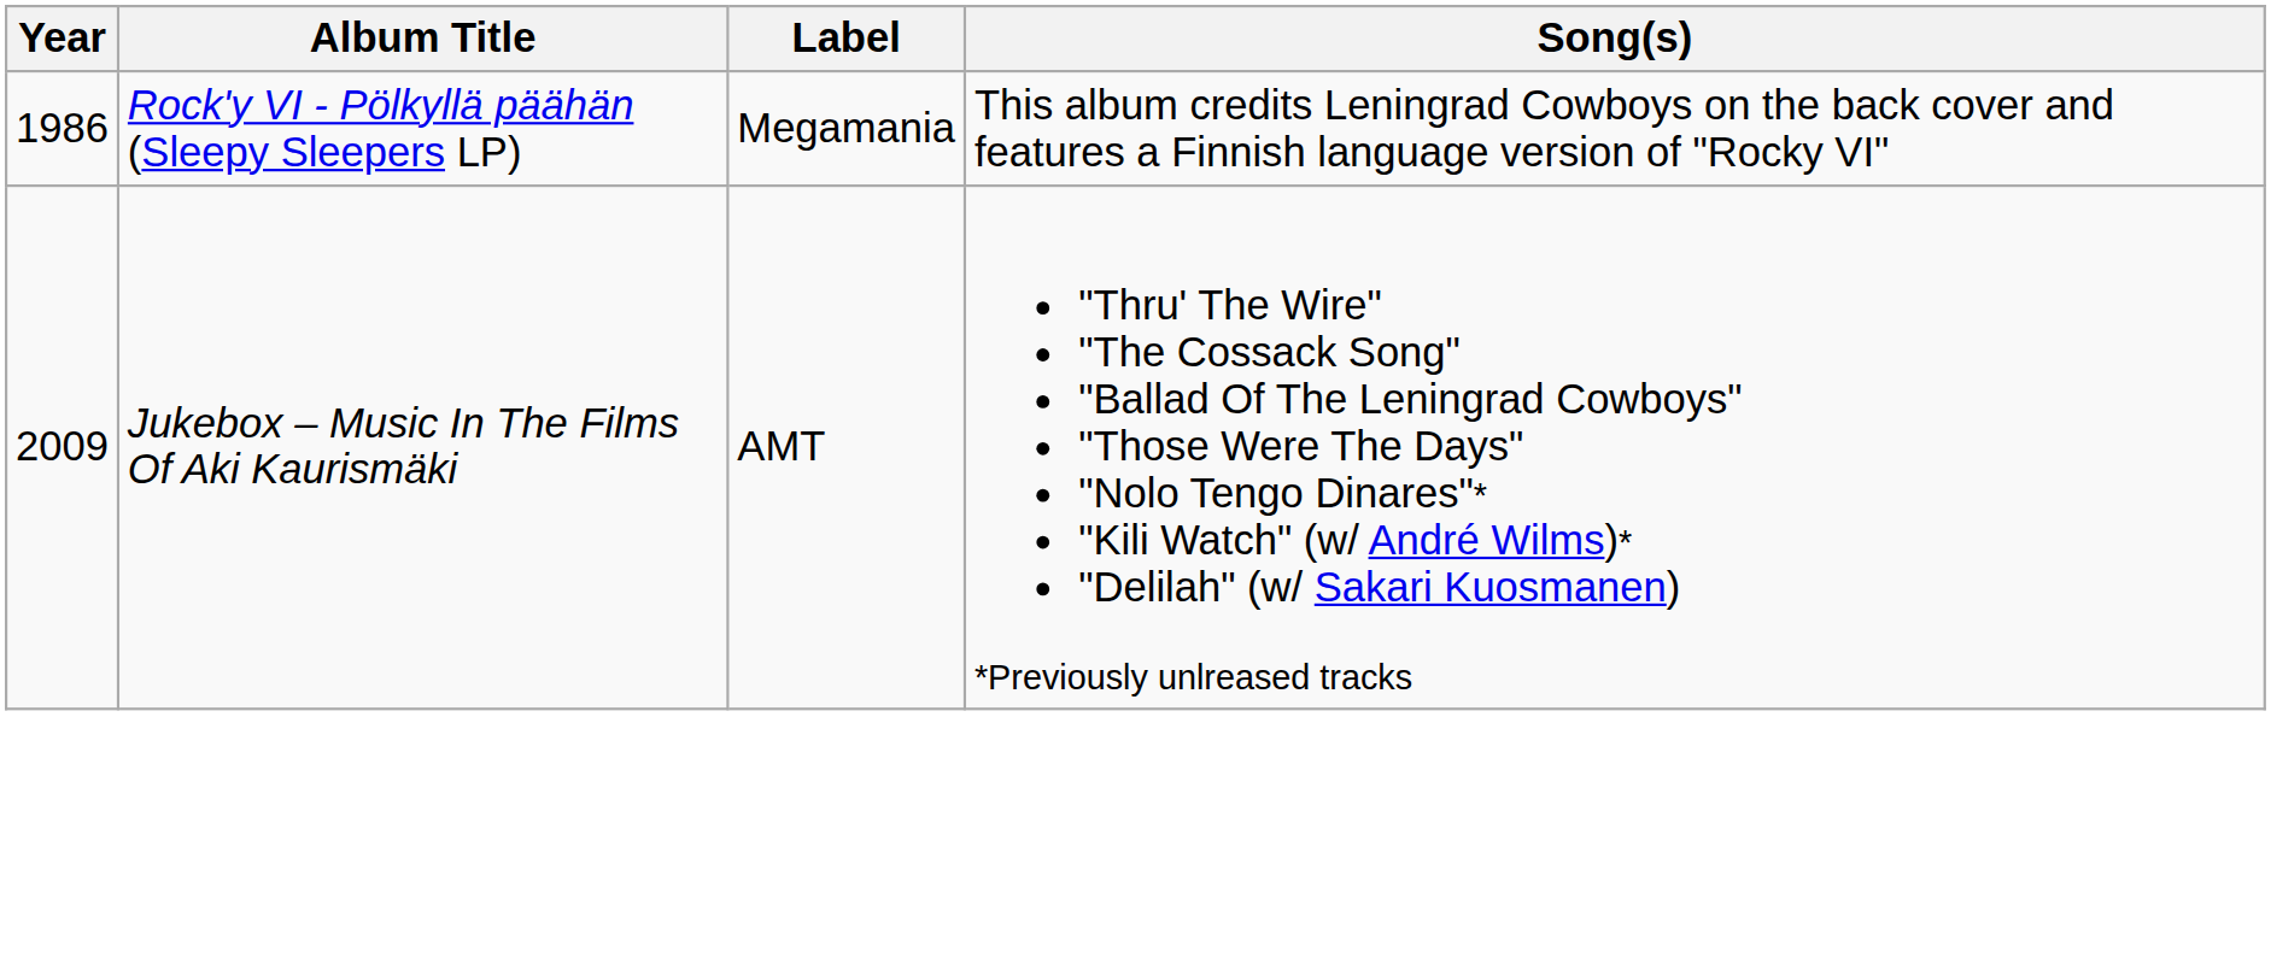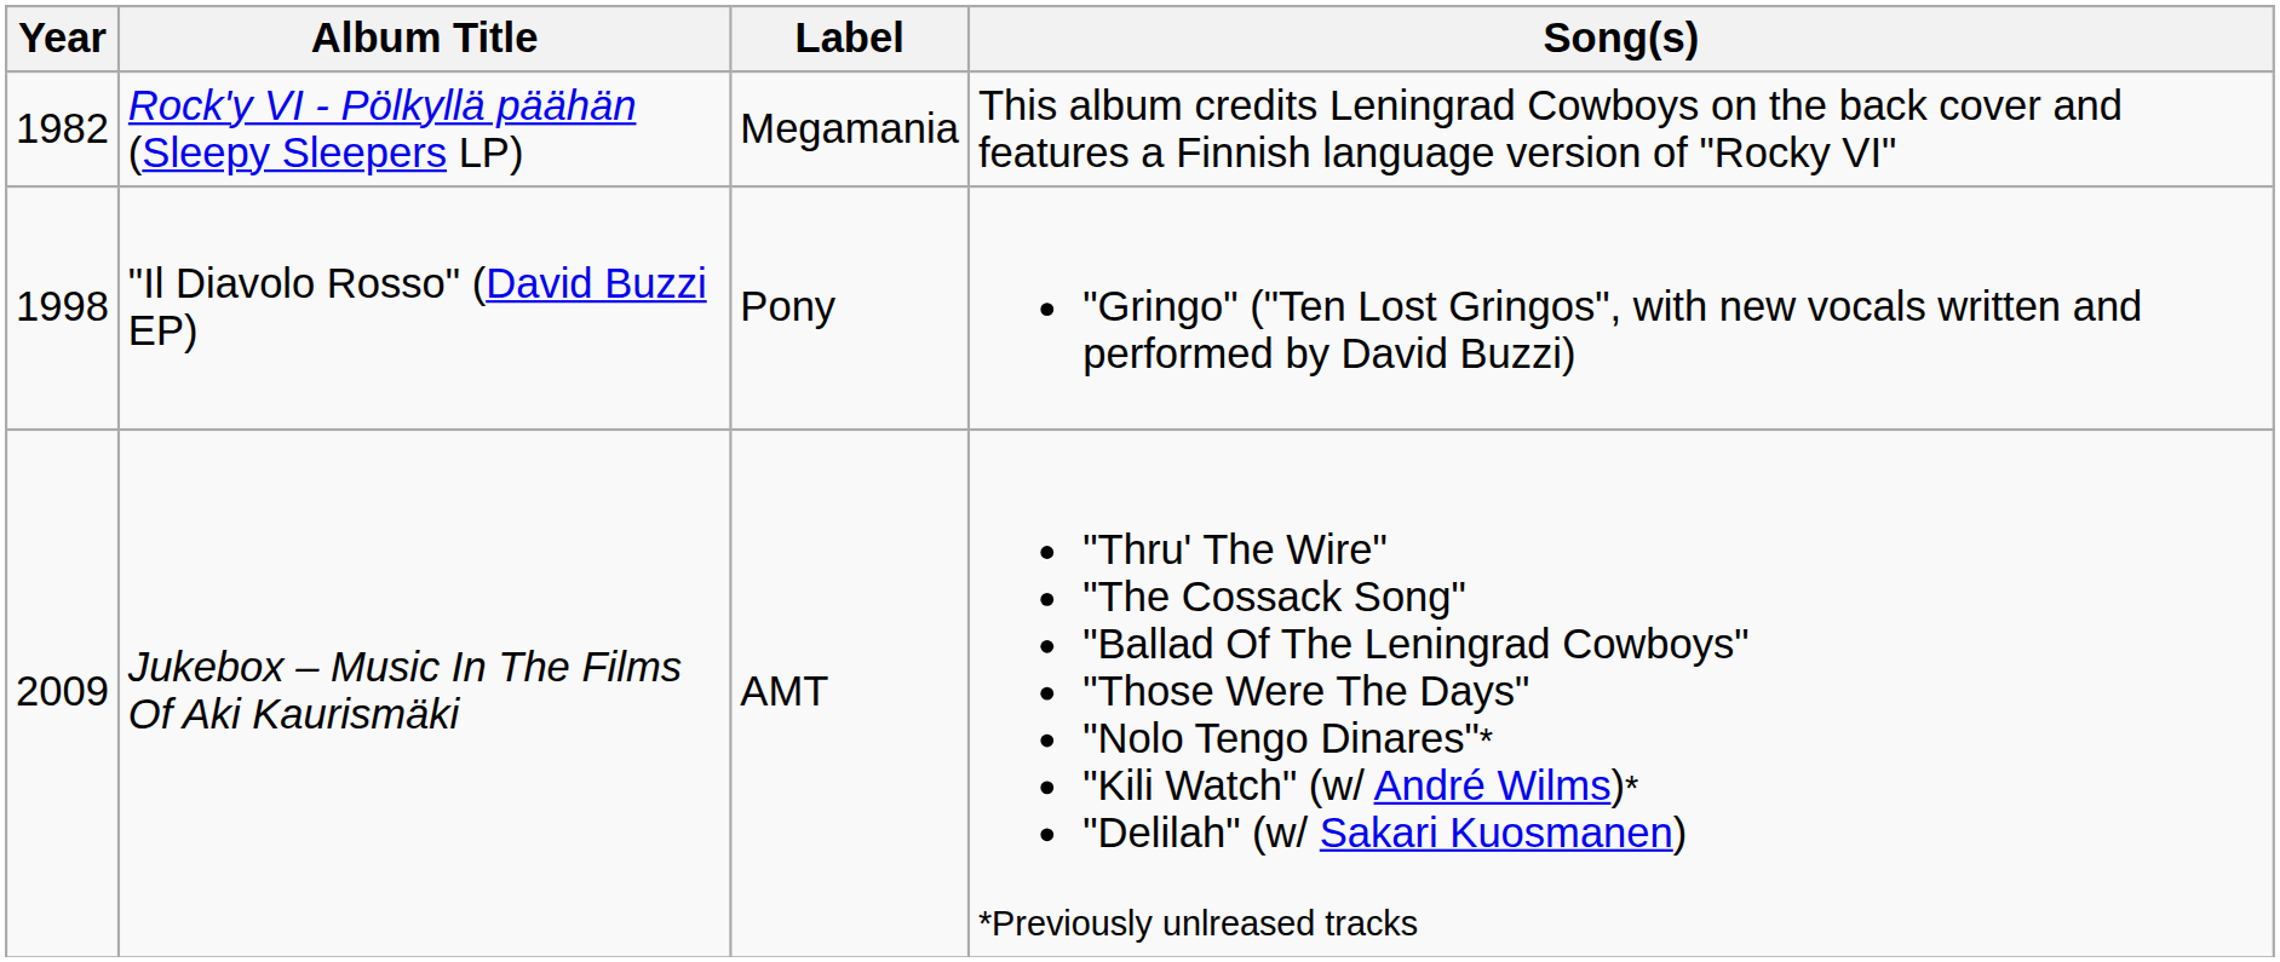Rock'y VI - Pölkyllä päähän (Sleepy Sleepers LP) | Year: 1986 -> 1982
+ row: 1998 | "Il Diavolo Rosso" (David Buzzi EP) | Pony | "Gringo" ("Ten Lost Gringos", with new vocals written and performed by David Buzzi)
